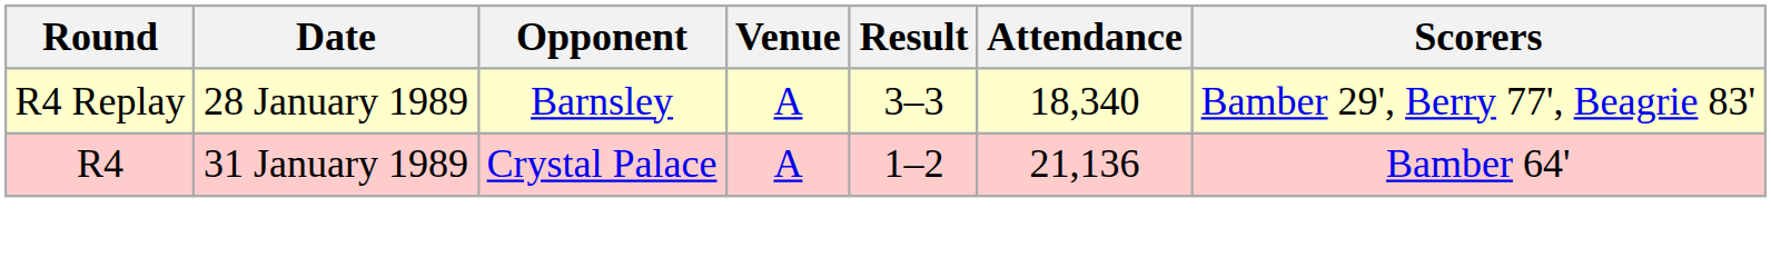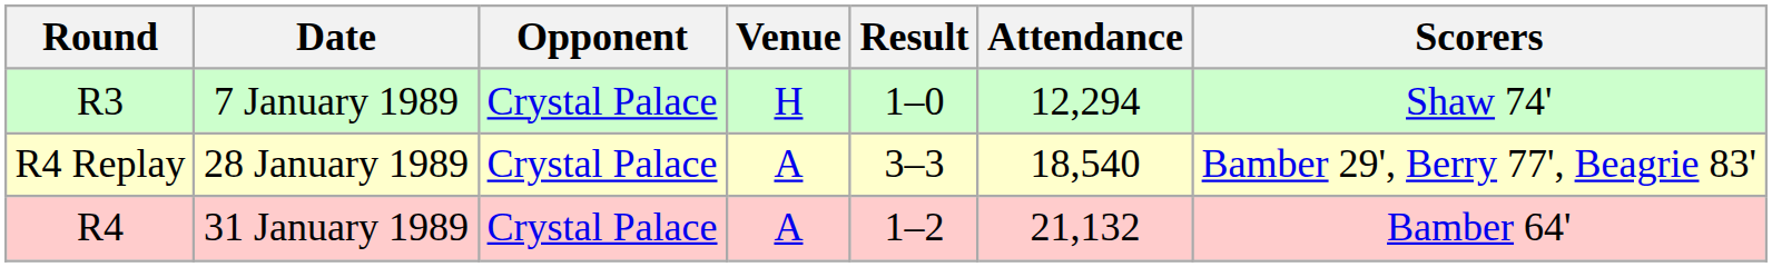+ row: R3 | 7 January 1989 | Crystal Palace | H | 1–0 | 12,294 | Shaw 74'
28 January 1989 | Opponent: Barnsley -> Crystal Palace
28 January 1989 | Attendance: 18,340 -> 18,540
31 January 1989 | Attendance: 21,136 -> 21,132
